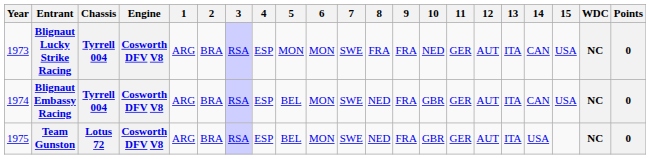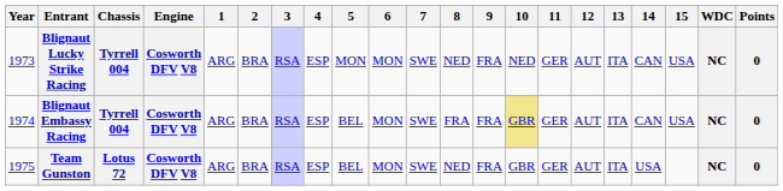Blignaut Lucky Strike Racing | 8: FRA -> NED
Blignaut Embassy Racing | 8: NED -> FRA
Blignaut Embassy Racing | 10: no background -> khaki background
